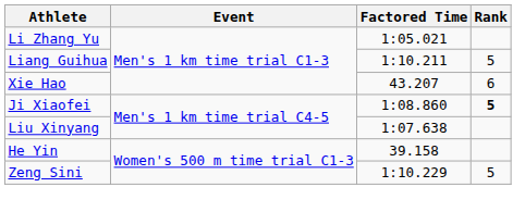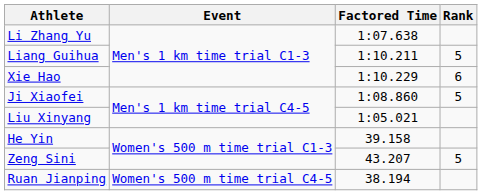Li Zhang Yu | Factored Time: 1:05.021 -> 1:07.638
Xie Hao | Factored Time: 43.207 -> 1:10.229
Ji Xiaofei | Rank: bold -> normal
Liu Xinyang | Factored Time: 1:07.638 -> 1:05.021
Zeng Sini | Factored Time: 1:10.229 -> 43.207
+ row: Ruan Jianping | Women's 500 m time trial C4-5 | 38.194
